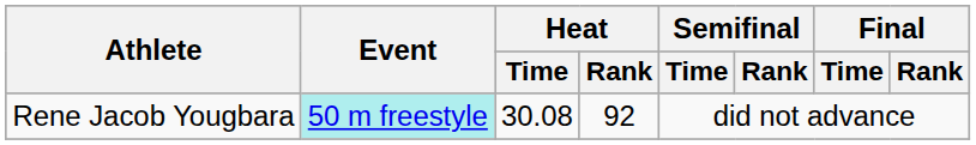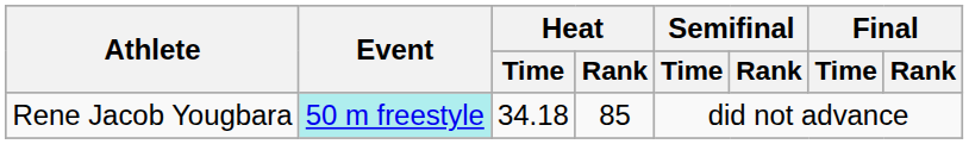Rene Jacob Yougbara | Heat / Time: 30.08 -> 34.18
Rene Jacob Yougbara | Heat / Rank: 92 -> 85
